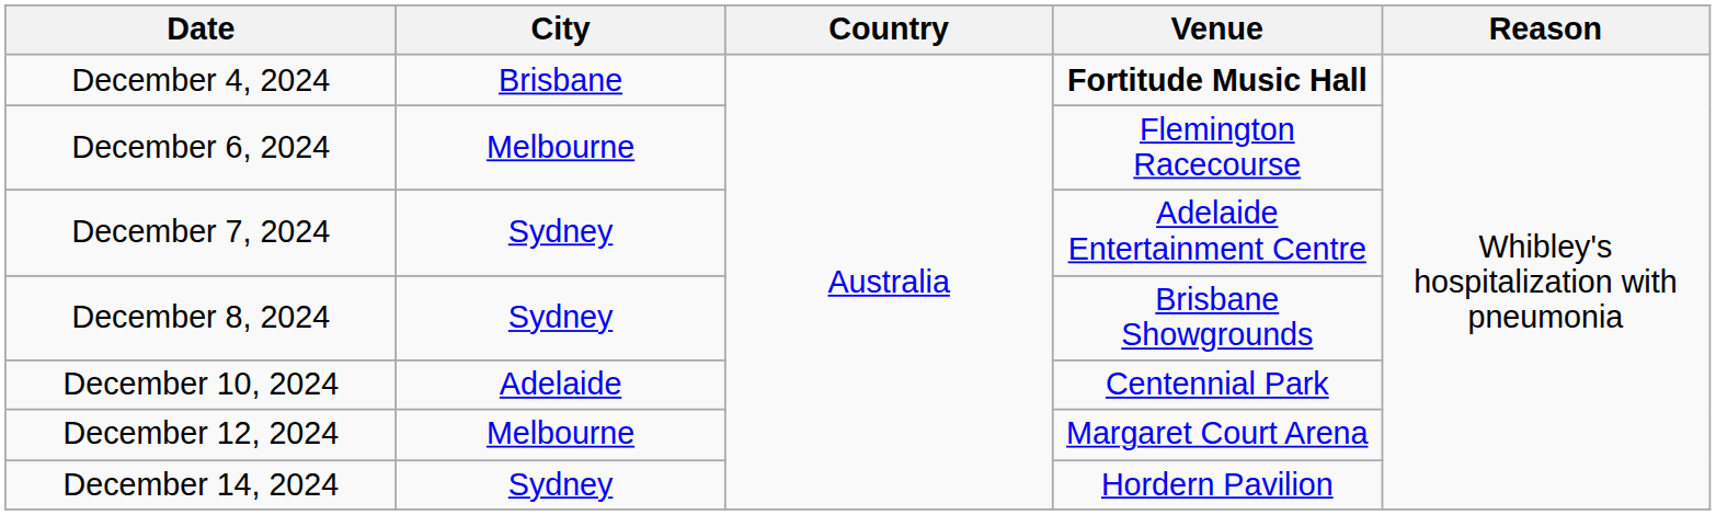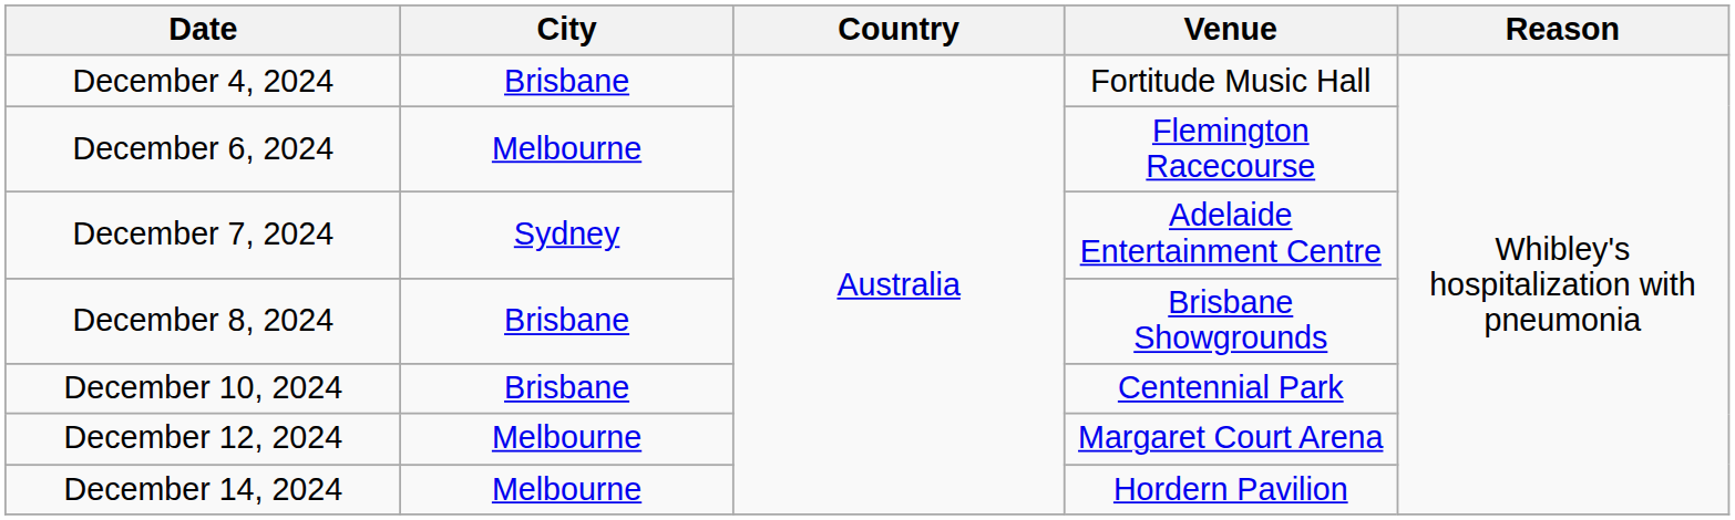December 4, 2024 | Venue: bold -> normal
December 8, 2024 | City: Sydney -> Brisbane
December 10, 2024 | City: Adelaide -> Brisbane
December 14, 2024 | City: Sydney -> Melbourne
